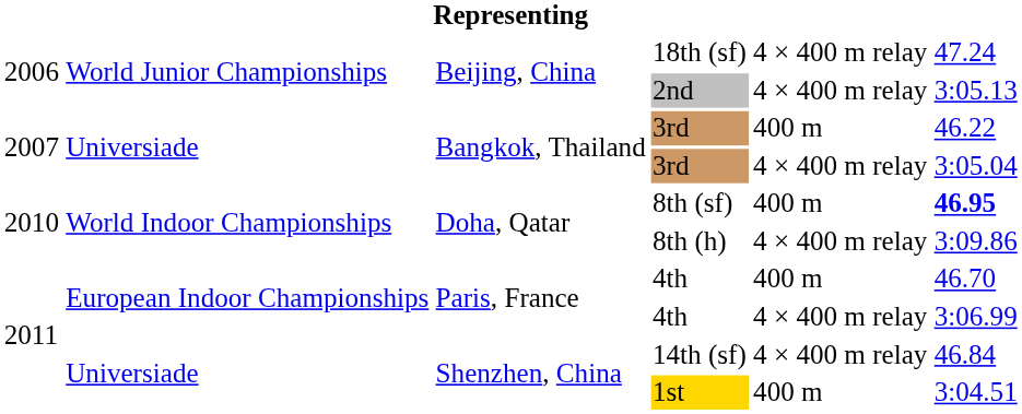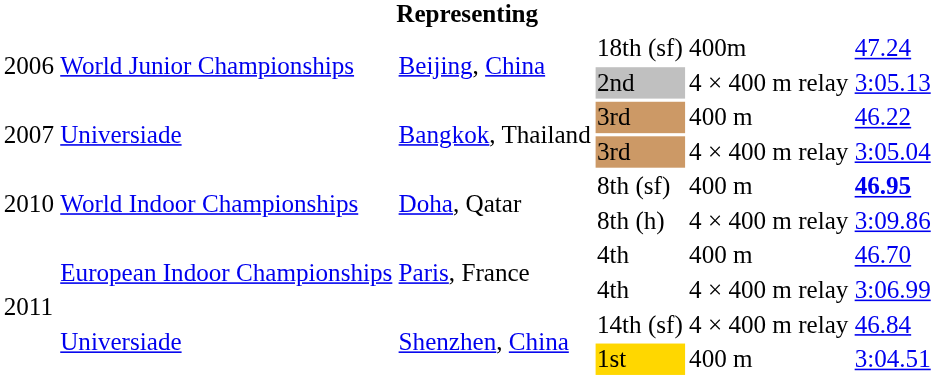18th (sf) | column 5: 4 × 400 m relay -> 400m
